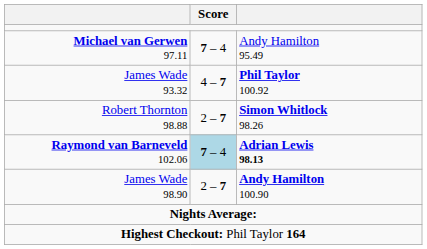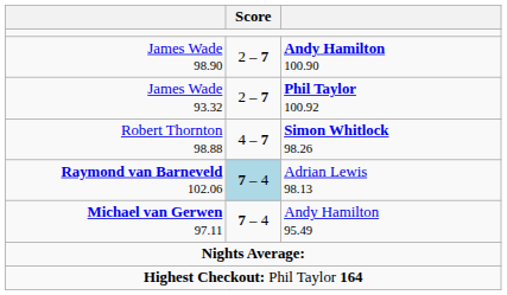rows swapped: Michael van Gerwen 97.11 <-> James Wade 98.90
James Wade 93.32 | Score: 4 – 7 -> 2 – 7
Robert Thornton 98.88 | Score: 2 – 7 -> 4 – 7
Raymond van Barneveld 102.06 | column 3: bold -> normal
